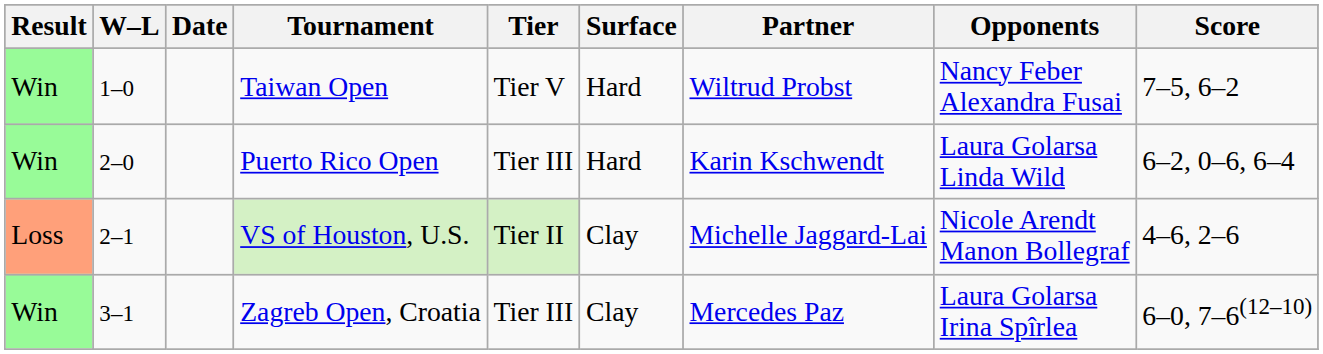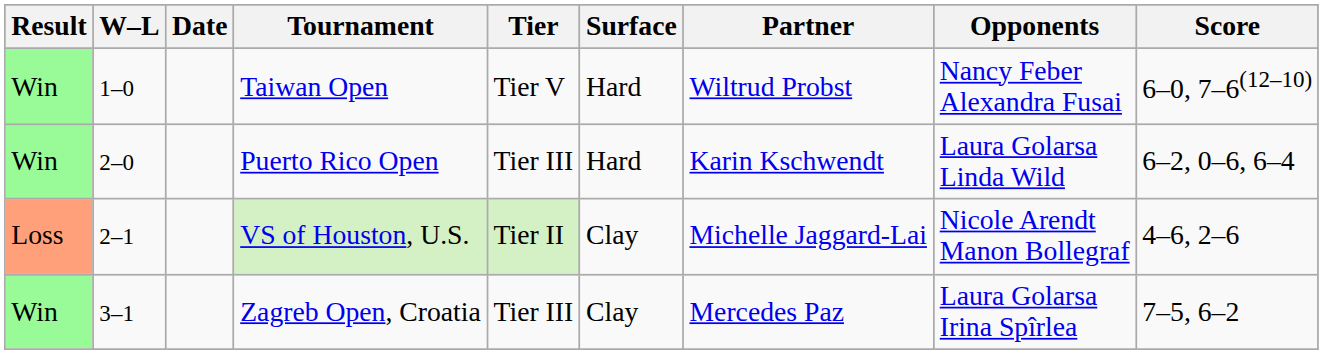Taiwan Open | Score: 7–5, 6–2 -> 6–0, 7–6(12–10)
Zagreb Open, Croatia | Score: 6–0, 7–6(12–10) -> 7–5, 6–2
